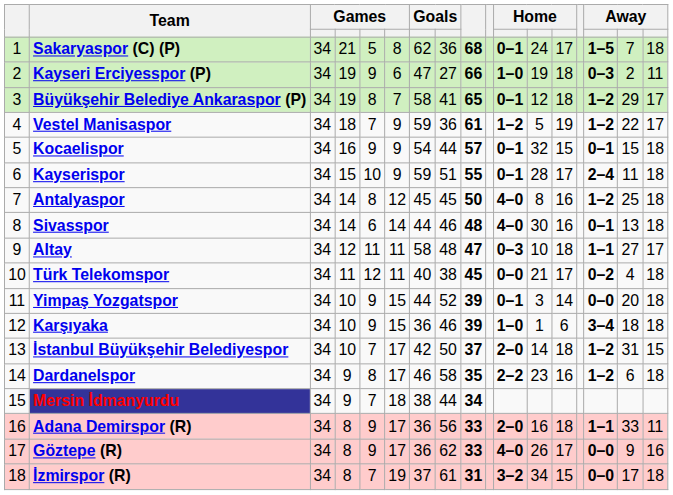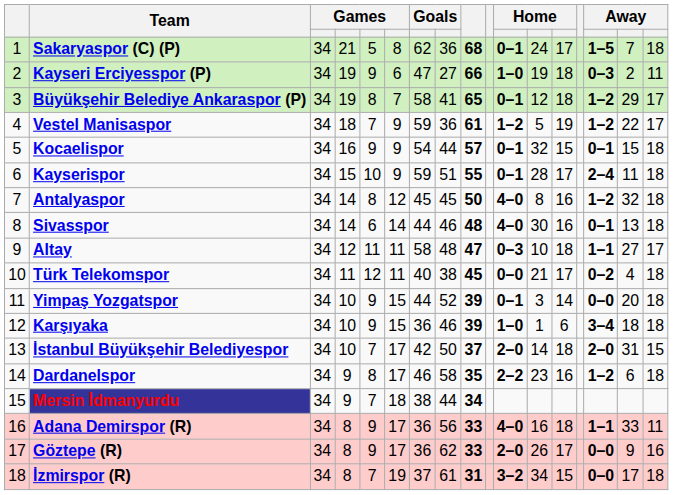Antalyaspor | column 16: 25 -> 32
İstanbul Büyükşehir Belediyespor | column 15: 1–2 -> 2–0
Adana Demirspor (R) | column 11: 2–0 -> 4–0
Göztepe (R) | column 11: 4–0 -> 2–0
